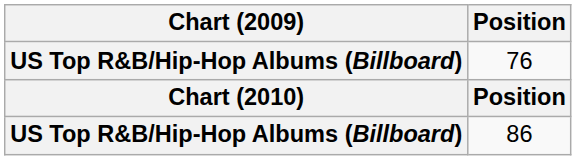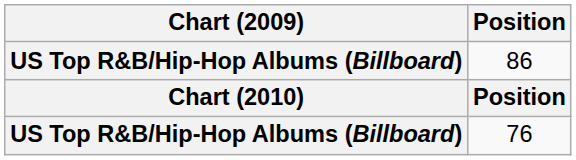rows swapped: 76 <-> 86
